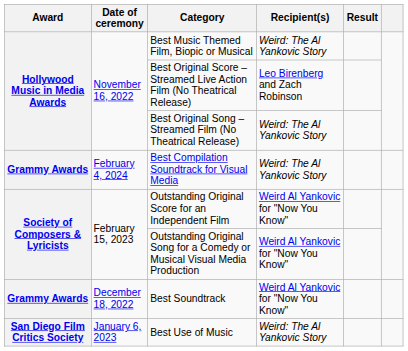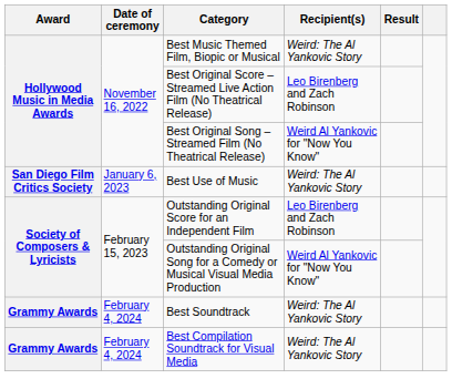Best Original Song – Streamed Film (No Theatrical Release) | Recipient(s): Weird: The Al Yankovic Story -> Weird Al Yankovic for "Now You Know"
rows swapped: Best Use of Music <-> Best Compilation Soundtrack for Visual Media
Outstanding Original Score for an Independent Film | Recipient(s): Weird Al Yankovic for "Now You Know" -> Leo Birenberg and Zach Robinson
Best Soundtrack | Date of ceremony: December 18, 2022 -> February 4, 2024
Best Soundtrack | Recipient(s): Weird Al Yankovic for "Now You Know" -> Weird: The Al Yankovic Story
